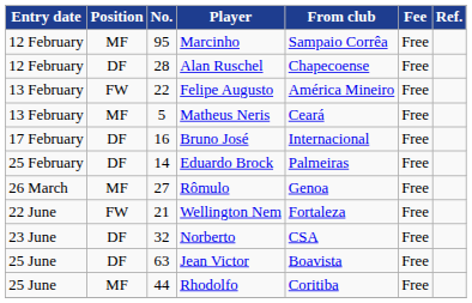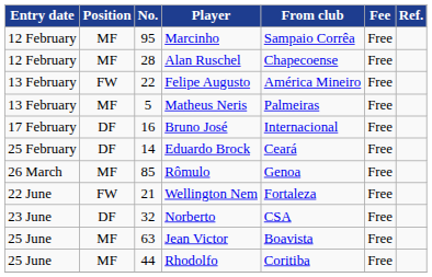Alan Ruschel | Position: DF -> MF
Matheus Neris | From club: Ceará -> Palmeiras
Eduardo Brock | From club: Palmeiras -> Ceará
Rômulo | No.: 27 -> 85
Jean Victor | Position: DF -> MF
